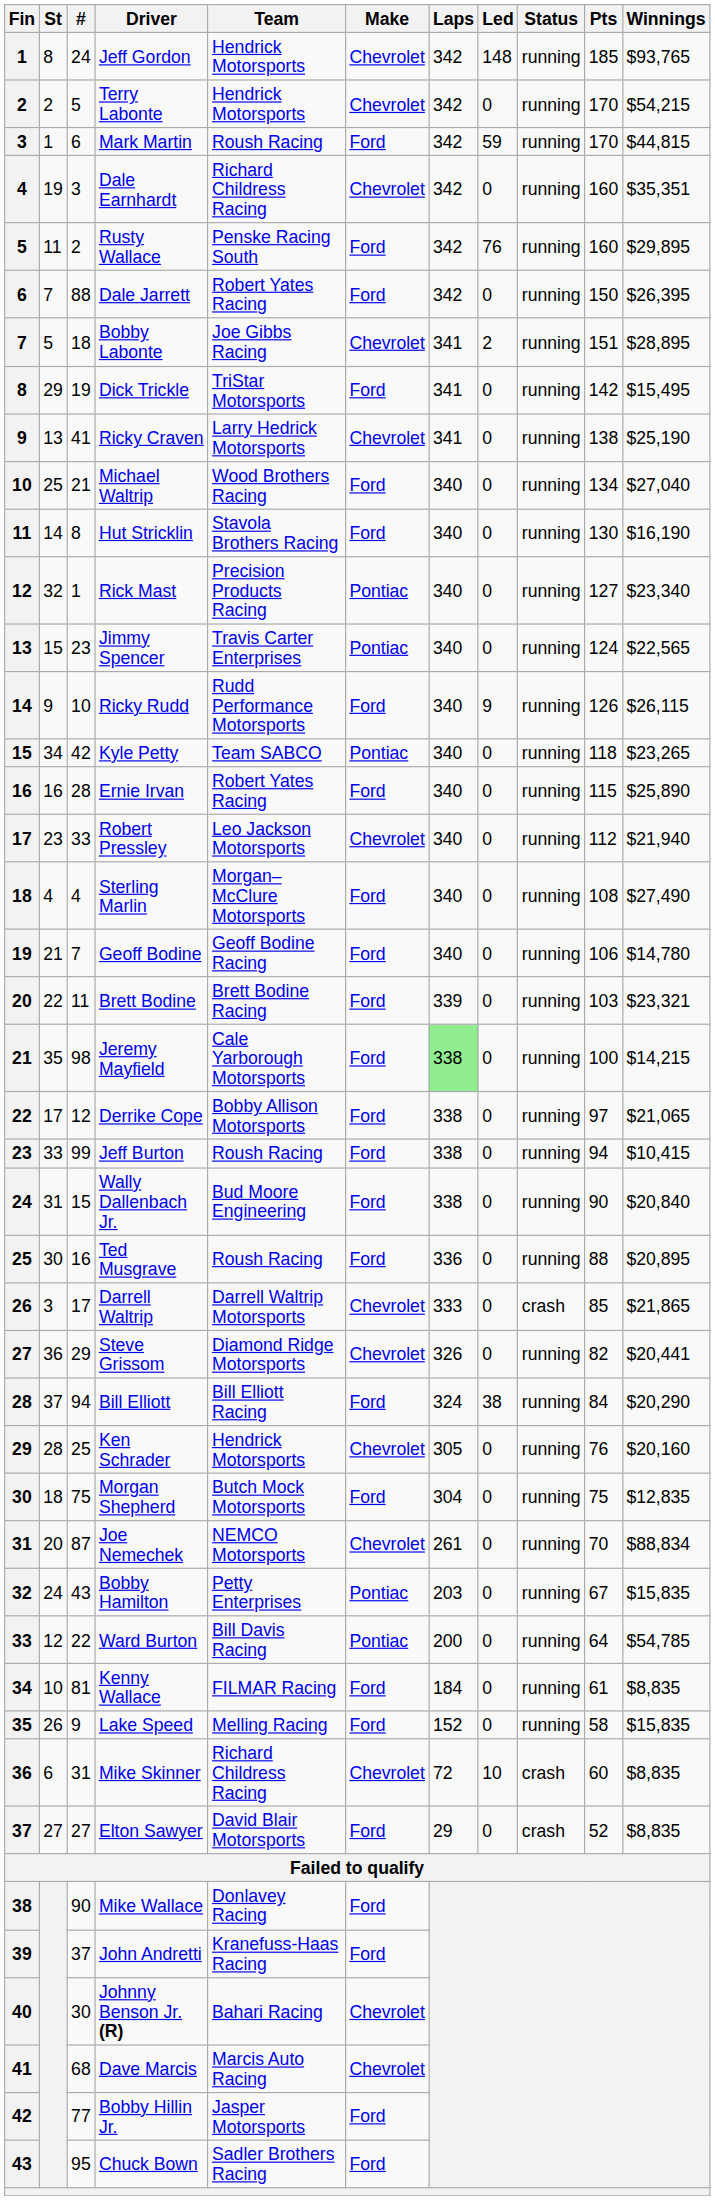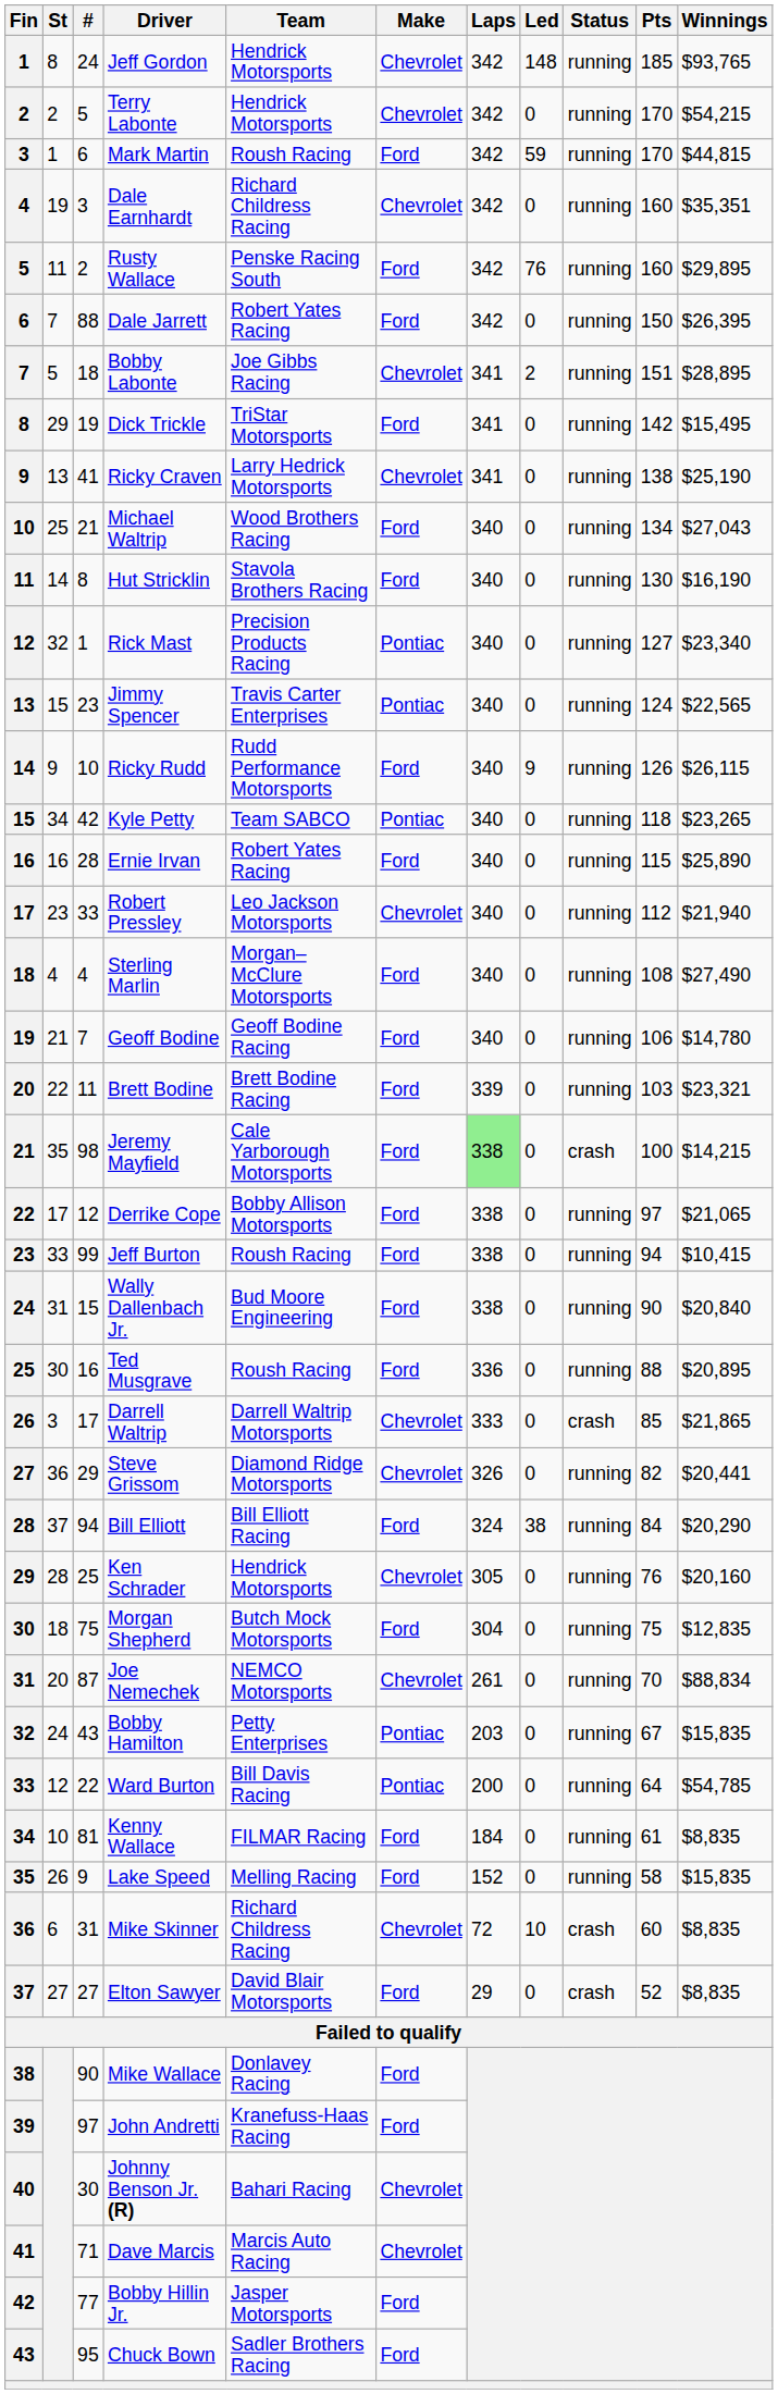Michael Waltrip | Winnings: $27,040 -> $27,043
Jeremy Mayfield | Status: running -> crash
John Andretti | #: 37 -> 97
Dave Marcis | #: 68 -> 71
